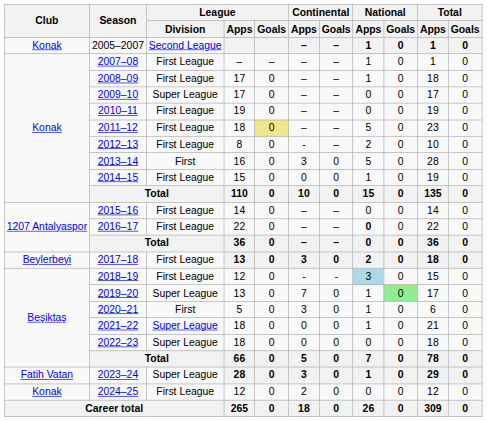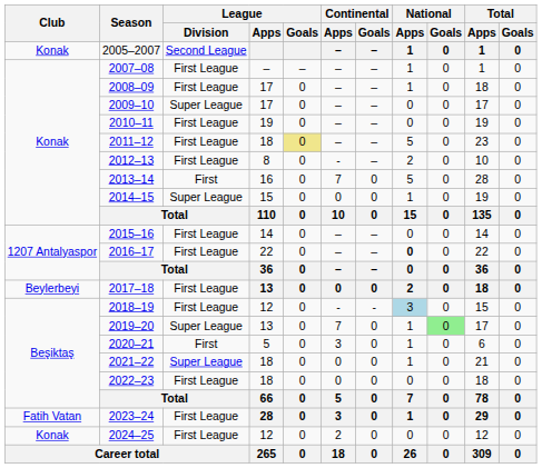2013–14 | Continental / Apps: 3 -> 7
2014–15 | League / Division: First League -> Super League
2017–18 | Continental / Apps: 3 -> 0
2022–23 | League / Division: Super League -> First League
2023–24 | League / Division: Super League -> First League
